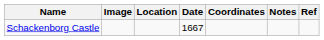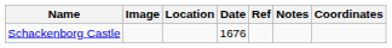columns swapped: Coordinates <-> Ref
Schackenborg Castle | Date: 1667 -> 1676
